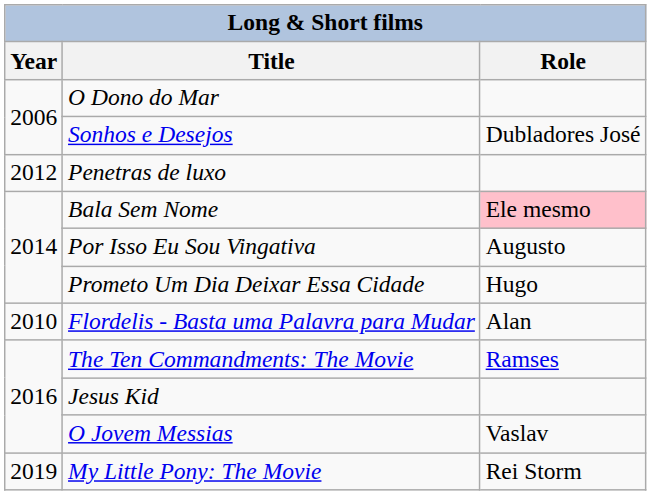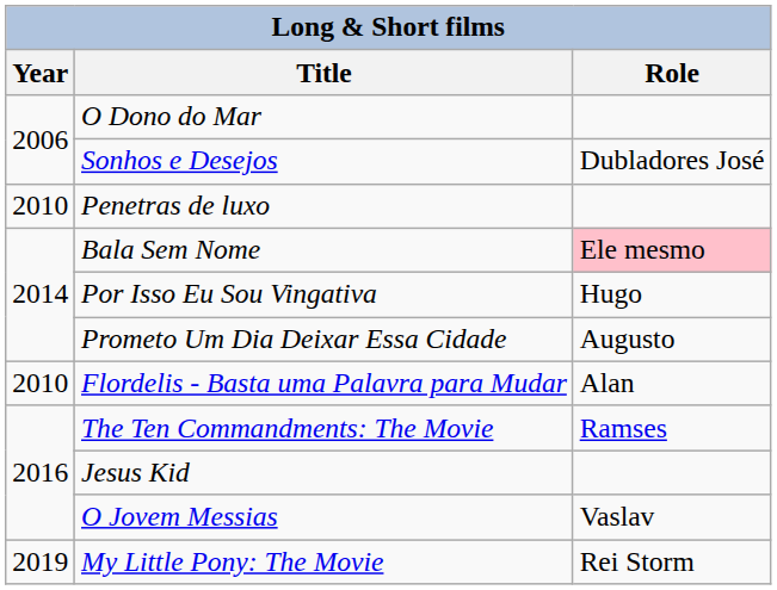Penetras de luxo | Year: 2012 -> 2010
Por Isso Eu Sou Vingativa | Role: Augusto -> Hugo
Prometo Um Dia Deixar Essa Cidade | Role: Hugo -> Augusto
